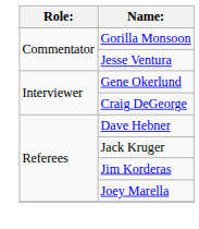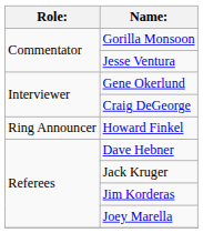+ row: Ring Announcer | Howard Finkel
